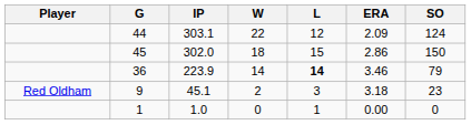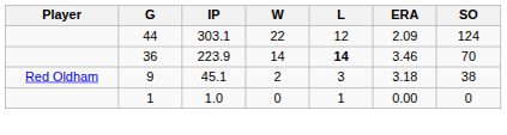- row: 45 | 302.0 | 18 | 15 | 2.86 | 150
36 | SO: 79 -> 70
9 | SO: 23 -> 38
